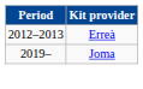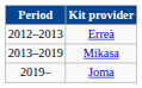+ row: 2013–2019 | Mikasa
